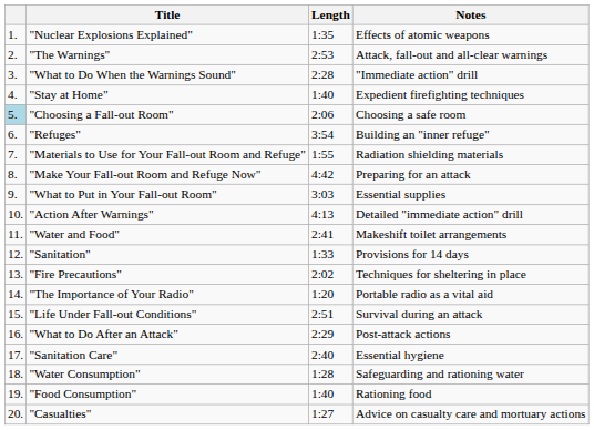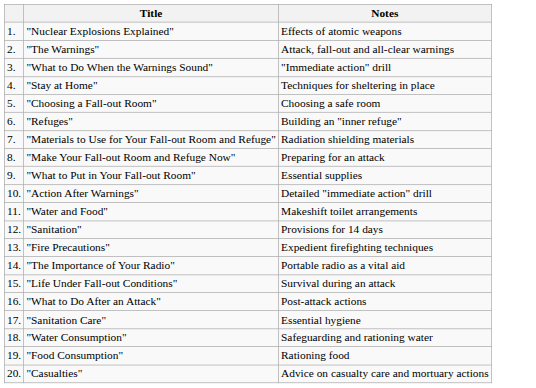- column: Length | 1:35 | 2:53 | 2:28 | 1:40 | 2:06 | 3:54 | 1:55 | 4:42 | 3:03 | 4:13 | 2:41 | 1:33 | 2:02 | 1:20 | 2:51 | 2:29 | 2:40 | 1:28 | 1:40 | 1:27
"Stay at Home" | Notes: Expedient firefighting techniques -> Techniques for sheltering in place
"Choosing a Fall-out Room" | column 1: lightblue background -> no background
"Fire Precautions" | Notes: Techniques for sheltering in place -> Expedient firefighting techniques
